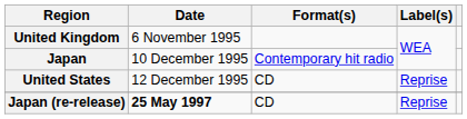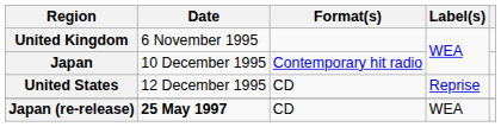Japan (re-release) | Label(s): Reprise -> WEA
